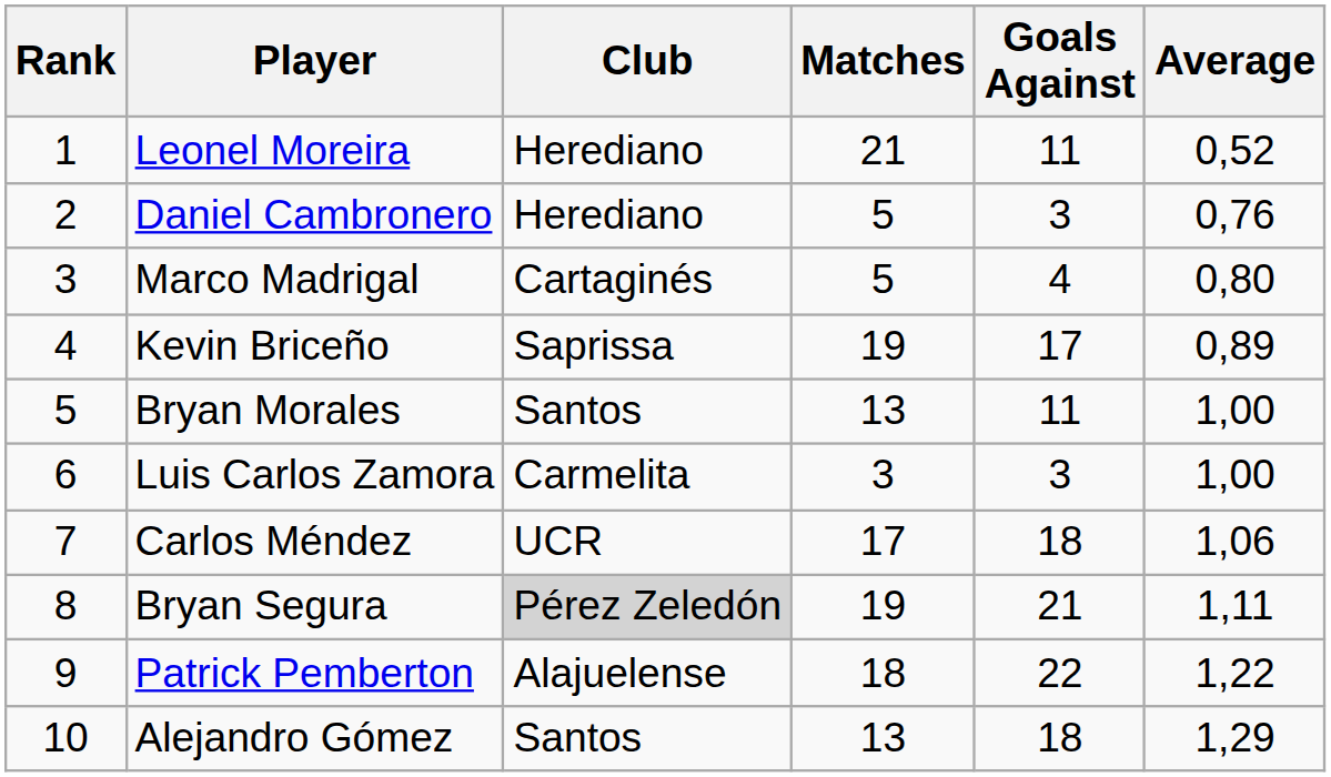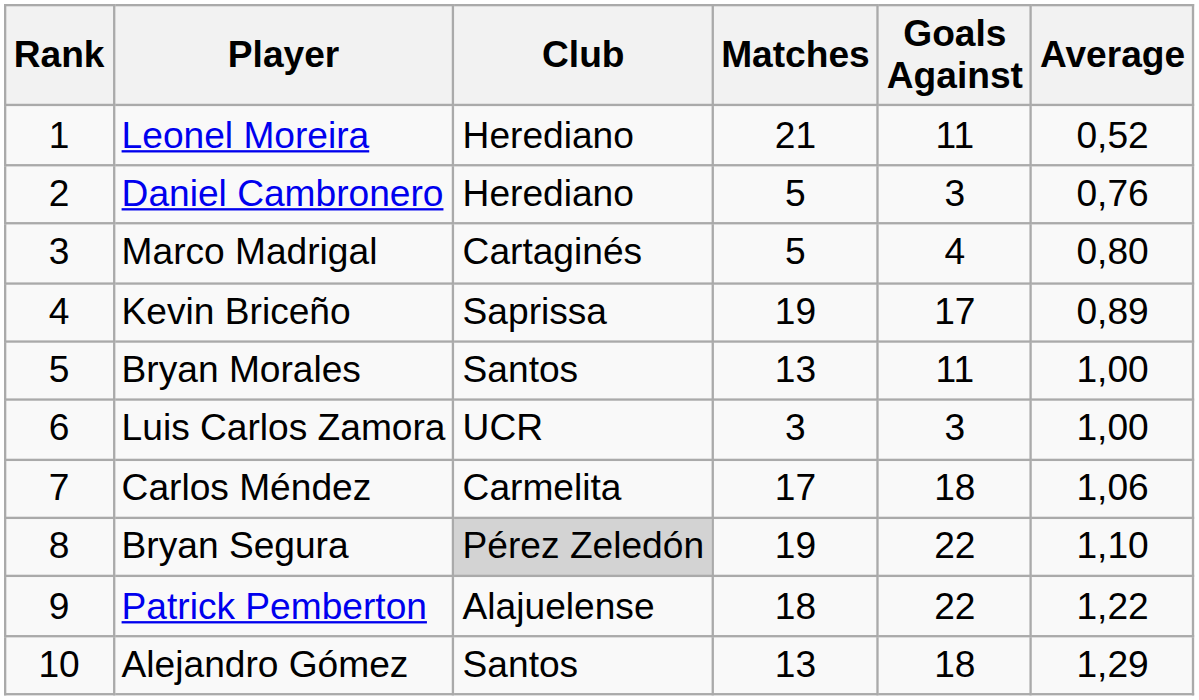Luis Carlos Zamora | Club: Carmelita -> UCR
Carlos Méndez | Club: UCR -> Carmelita
Bryan Segura | Goals Against: 21 -> 22
Bryan Segura | Average: 1,11 -> 1,10
